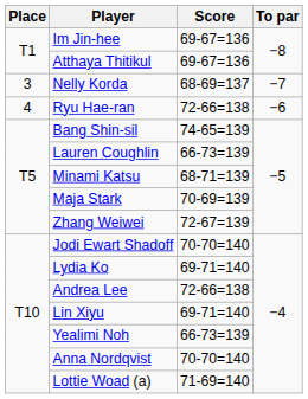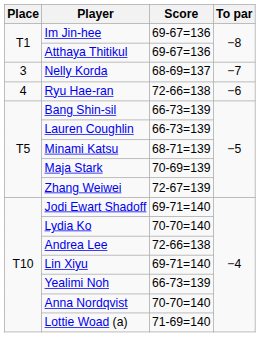Bang Shin-sil | Score: 74-65=139 -> 66-73=139
Jodi Ewart Shadoff | Score: 70-70=140 -> 69-71=140
Lydia Ko | Score: 69-71=140 -> 70-70=140
